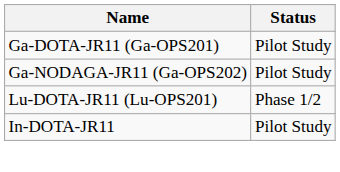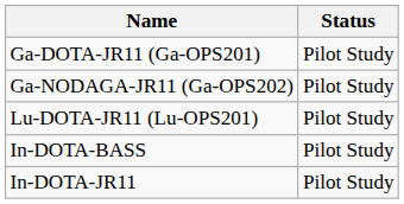Lu-DOTA-JR11 (Lu-OPS201) | Status: Phase 1/2 -> Pilot Study
+ row: In-DOTA-BASS | Pilot Study
